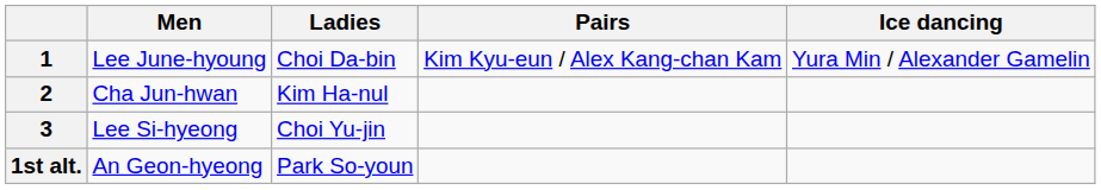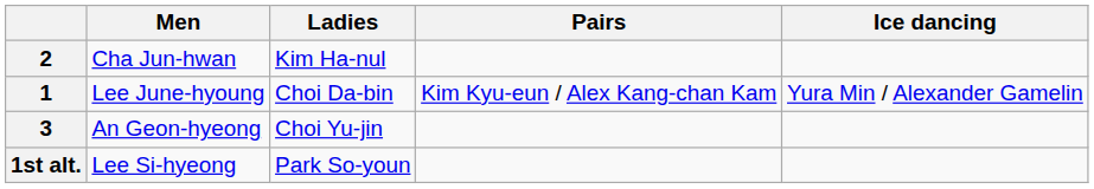rows swapped: 1 <-> 2
3 | Men: Lee Si-hyeong -> An Geon-hyeong
1st alt. | Men: An Geon-hyeong -> Lee Si-hyeong
